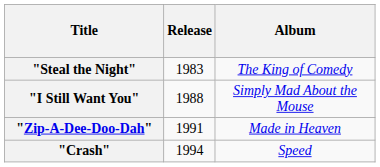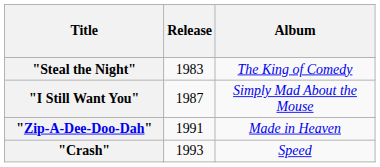"I Still Want You" | Release: 1988 -> 1987
"Crash" | Release: 1994 -> 1993
